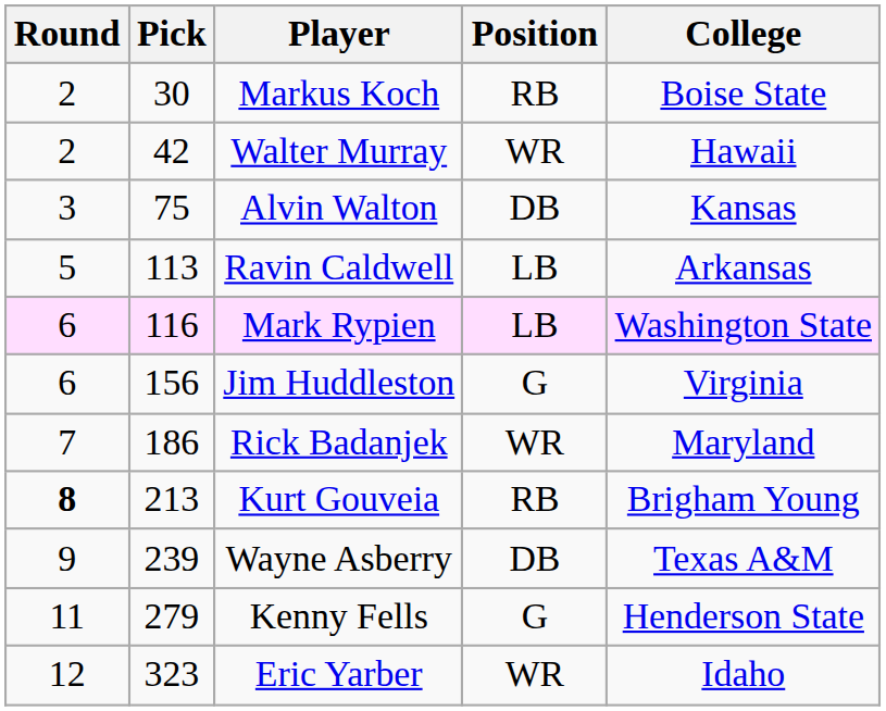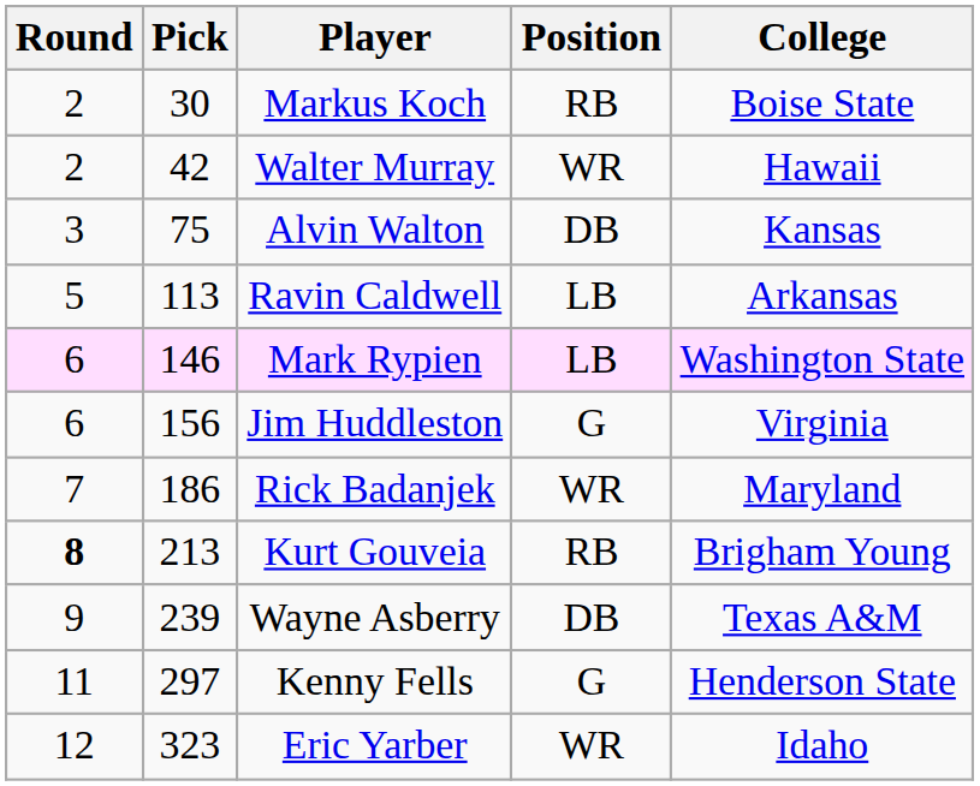Mark Rypien | Pick: 116 -> 146
Kenny Fells | Pick: 279 -> 297
